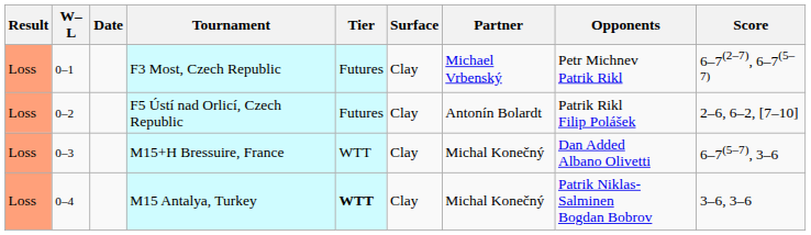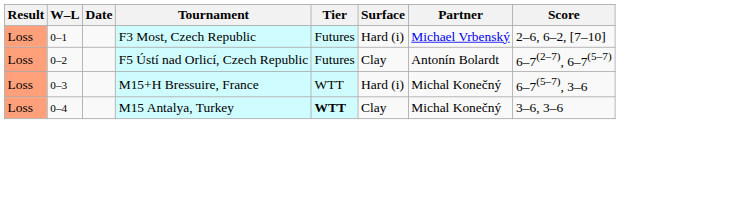- column: Opponents | Petr Michnev Patrik Rikl | Patrik Rikl Filip Polášek | Dan Added Albano Olivetti | Patrik Niklas-Salminen Bogdan Bobrov
F3 Most, Czech Republic | Surface: Clay -> Hard (i)
F3 Most, Czech Republic | Score: 6–7(2–7), 6–7(5–7) -> 2–6, 6–2, [7–10]
F5 Ústí nad Orlicí, Czech Republic | Score: 2–6, 6–2, [7–10] -> 6–7(2–7), 6–7(5–7)
M15+H Bressuire, France | Surface: Clay -> Hard (i)
